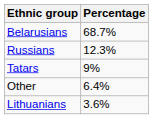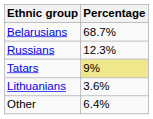Tatars | Percentage: no background -> khaki background
rows swapped: Lithuanians <-> Other
